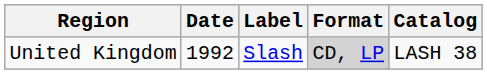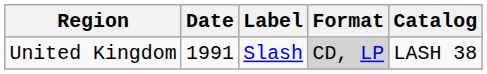United Kingdom | Date: 1992 -> 1991
